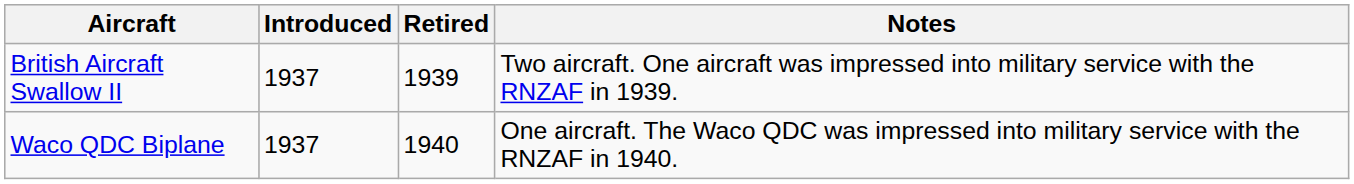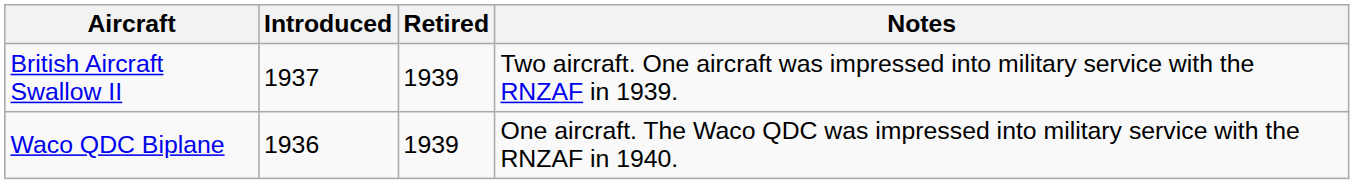Waco QDC Biplane | Introduced: 1937 -> 1936
Waco QDC Biplane | Retired: 1940 -> 1939
